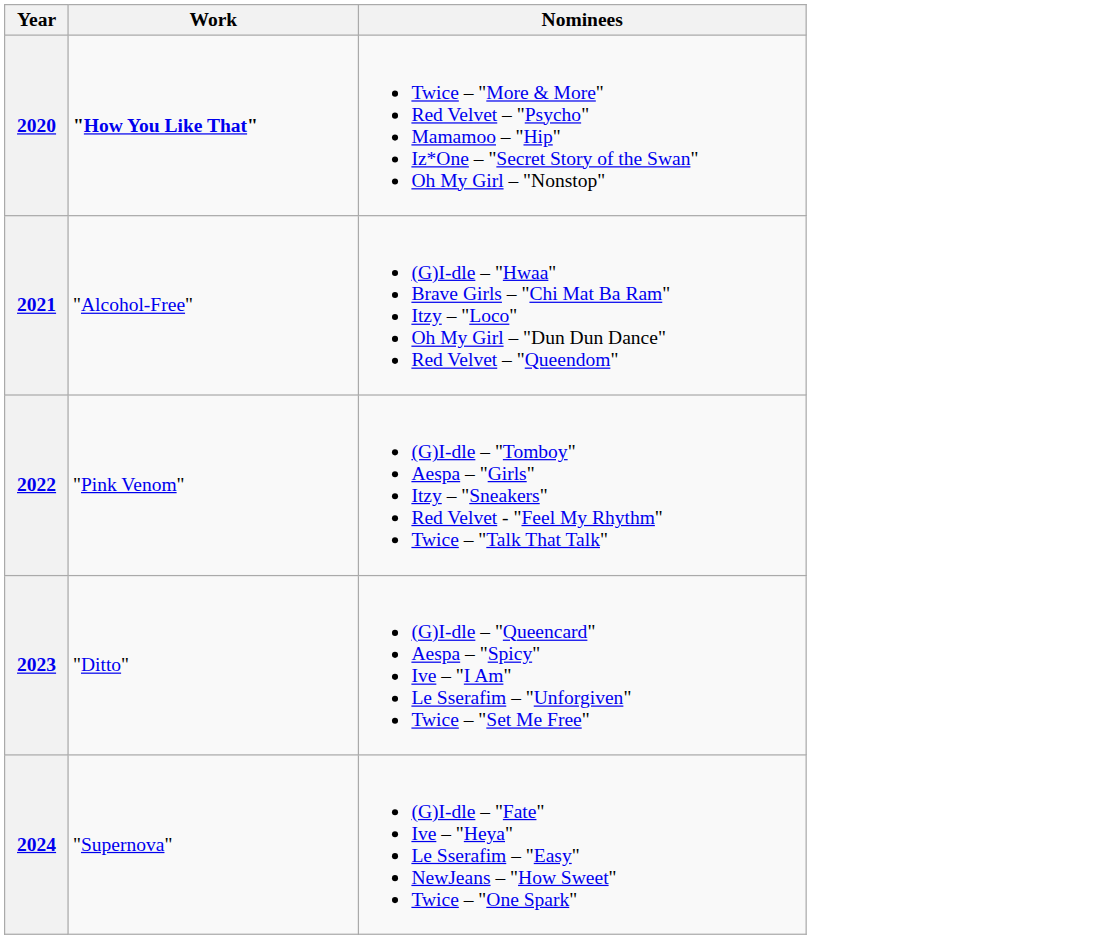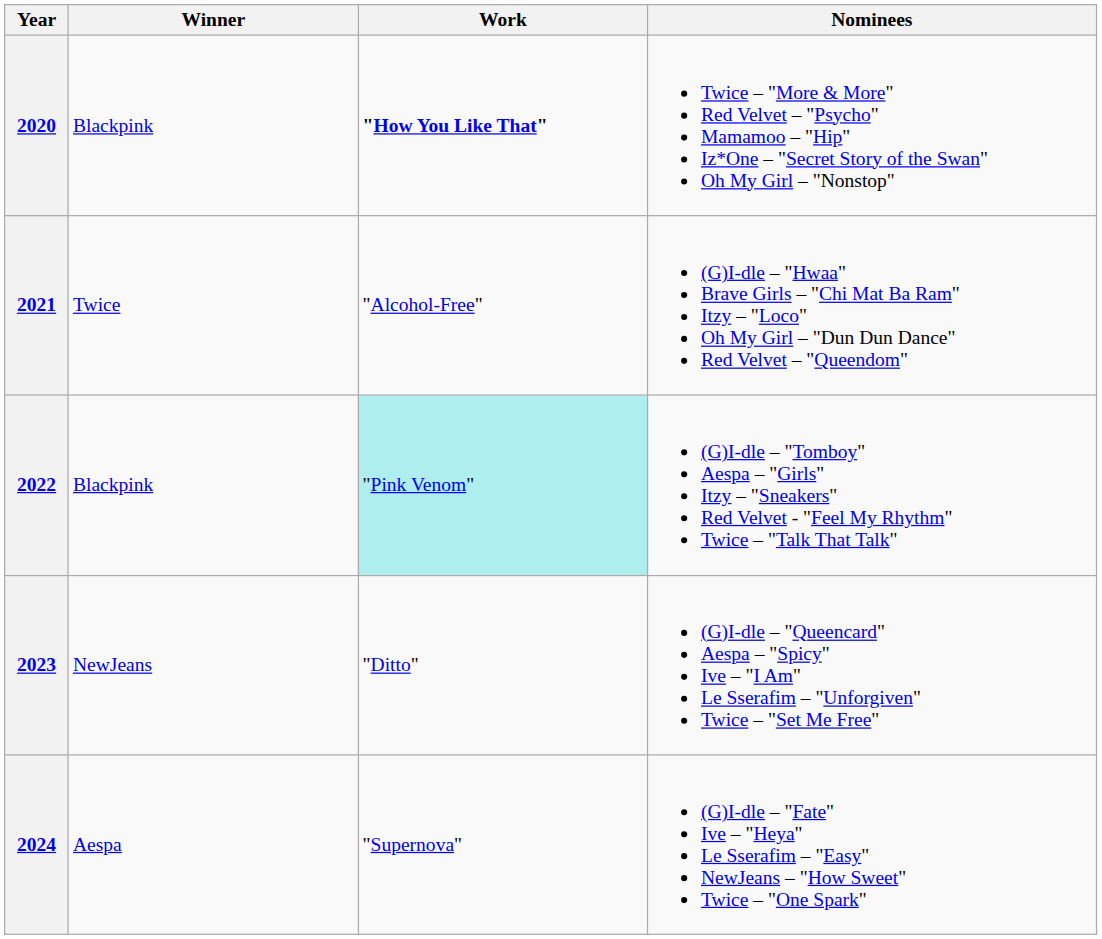+ column: Winner | Blackpink | Twice | Blackpink | NewJeans | Aespa
2022 | Work: no background -> paleturquoise background
